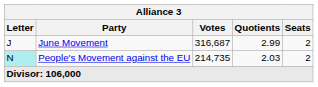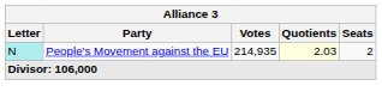- row: J | June Movement | 316,687 | 2.99 | 2
People's Movement against the EU | Votes: 214,735 -> 214,935
People's Movement against the EU | Quotients: no background -> lightyellow background
